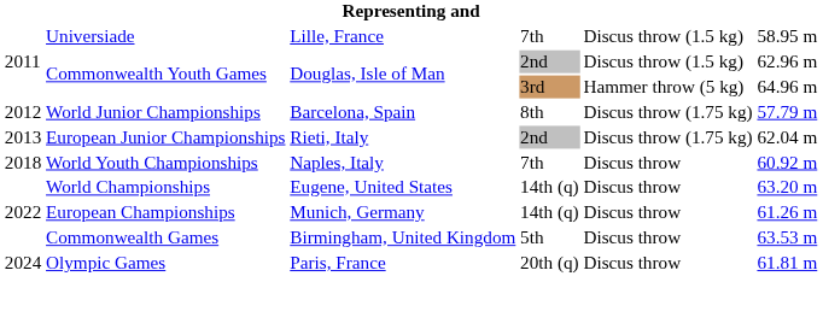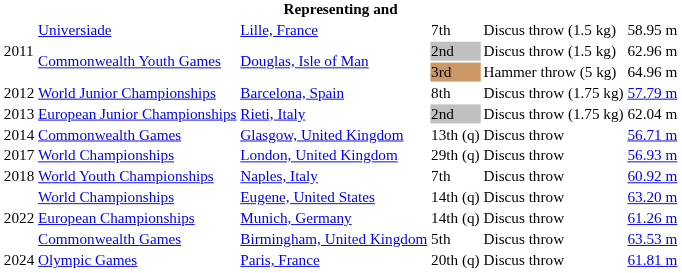+ row: 2014 | Commonwealth Games | Glasgow, United Kingdom | 13th (q) | Discus throw | 56.71 m
+ row: 2017 | World Championships | London, United Kingdom | 29th (q) | Discus throw | 56.93 m
